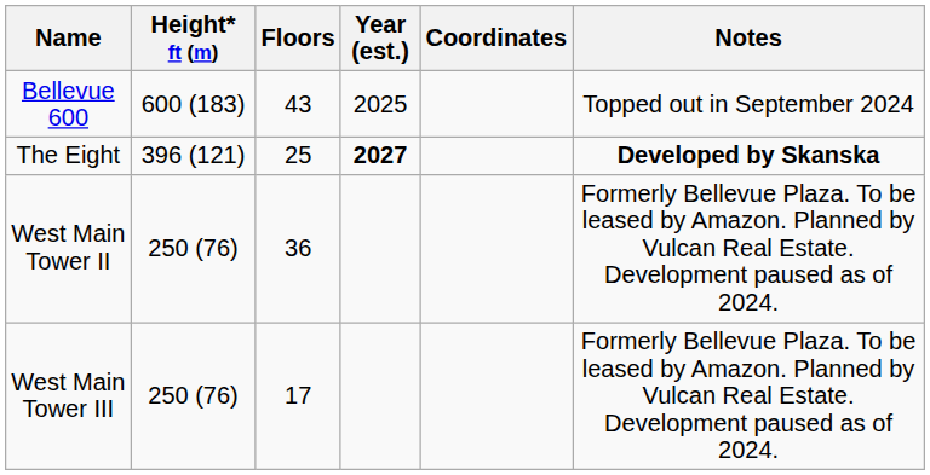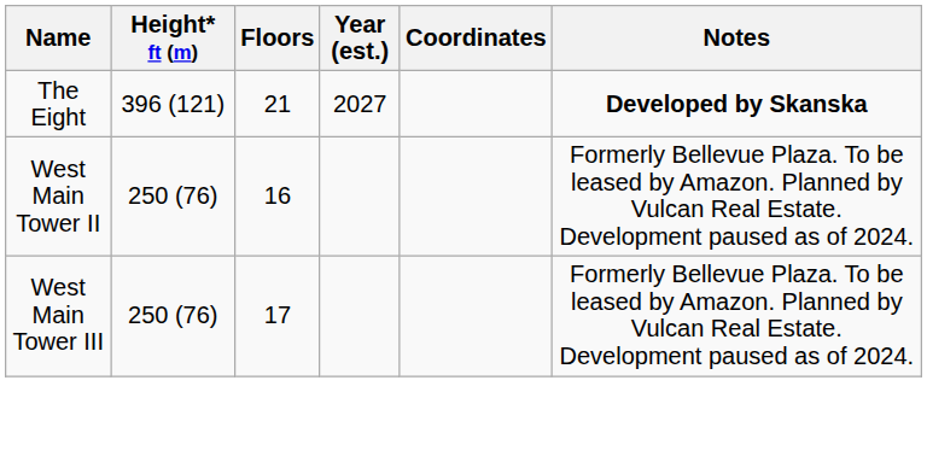- row: Bellevue 600 | 600 (183) | 43 | 2025 | Topped out in September 2024
The Eight | Floors: 25 -> 21
The Eight | Year (est.): bold -> normal
West Main Tower II | Floors: 36 -> 16
